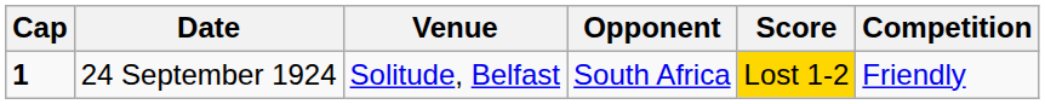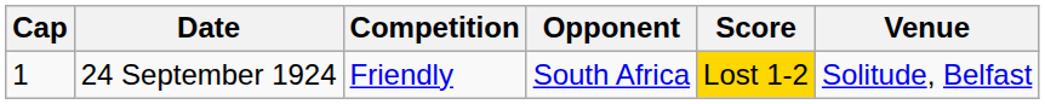columns swapped: Venue <-> Competition
24 September 1924 | Cap: bold -> normal
